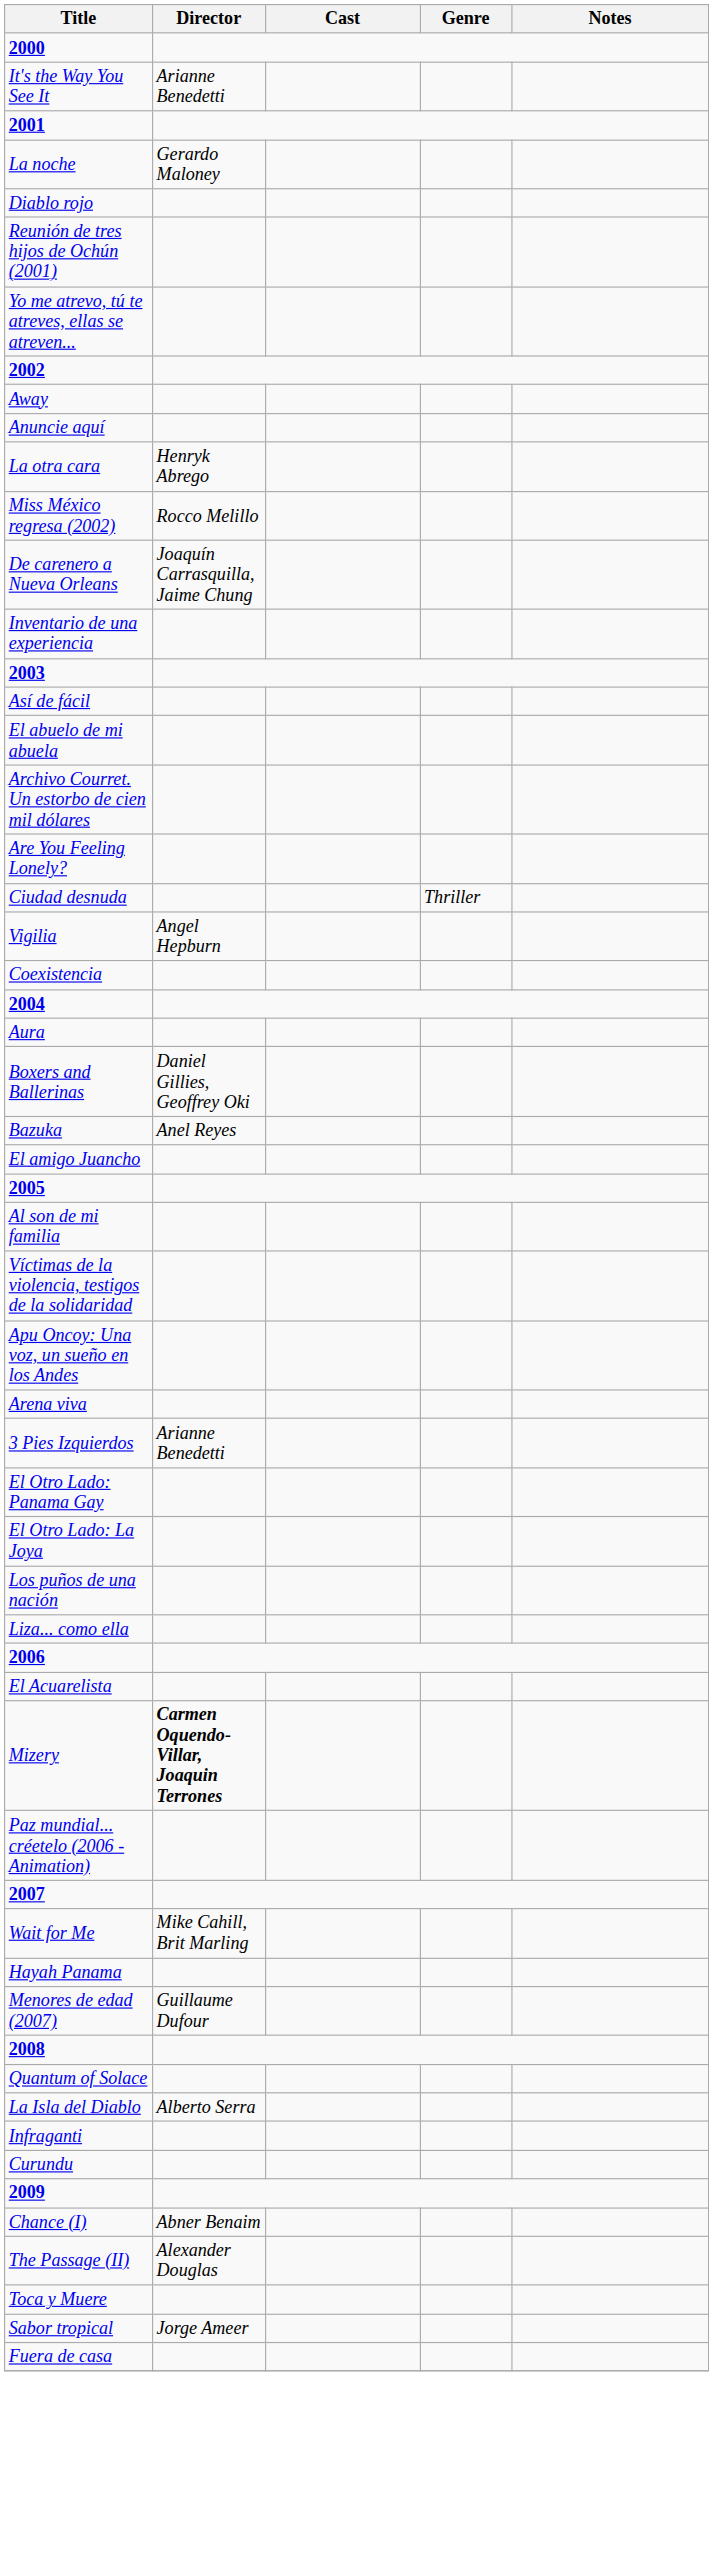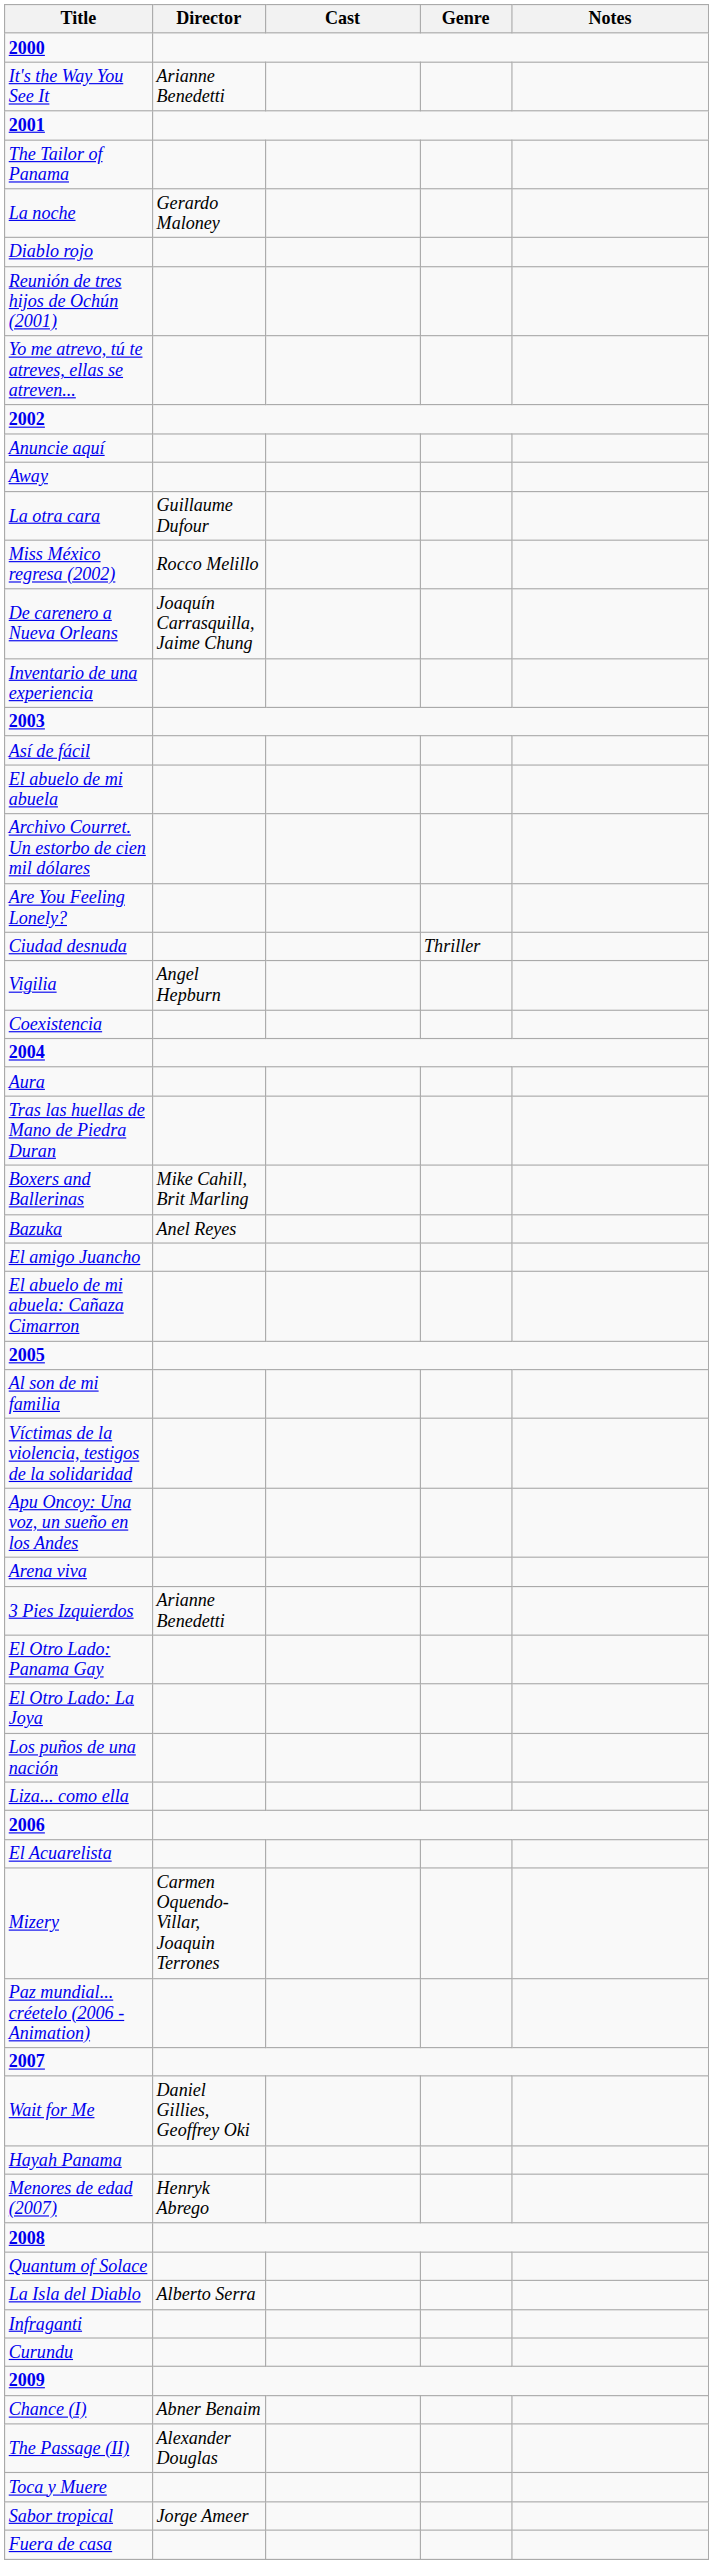+ row: The Tailor of Panama
rows swapped: Anuncie aquí <-> Away
La otra cara | Director: Henryk Abrego -> Guillaume Dufour
+ row: Tras las huellas de Mano de Piedra Duran
Boxers and Ballerinas | Director: Daniel Gillies, Geoffrey Oki -> Mike Cahill, Brit Marling
+ row: El abuelo de mi abuela: Cañaza Cimarron
Mizery | Director: bold -> normal
Wait for Me | Director: Mike Cahill, Brit Marling -> Daniel Gillies, Geoffrey Oki
Menores de edad (2007) | Director: Guillaume Dufour -> Henryk Abrego
